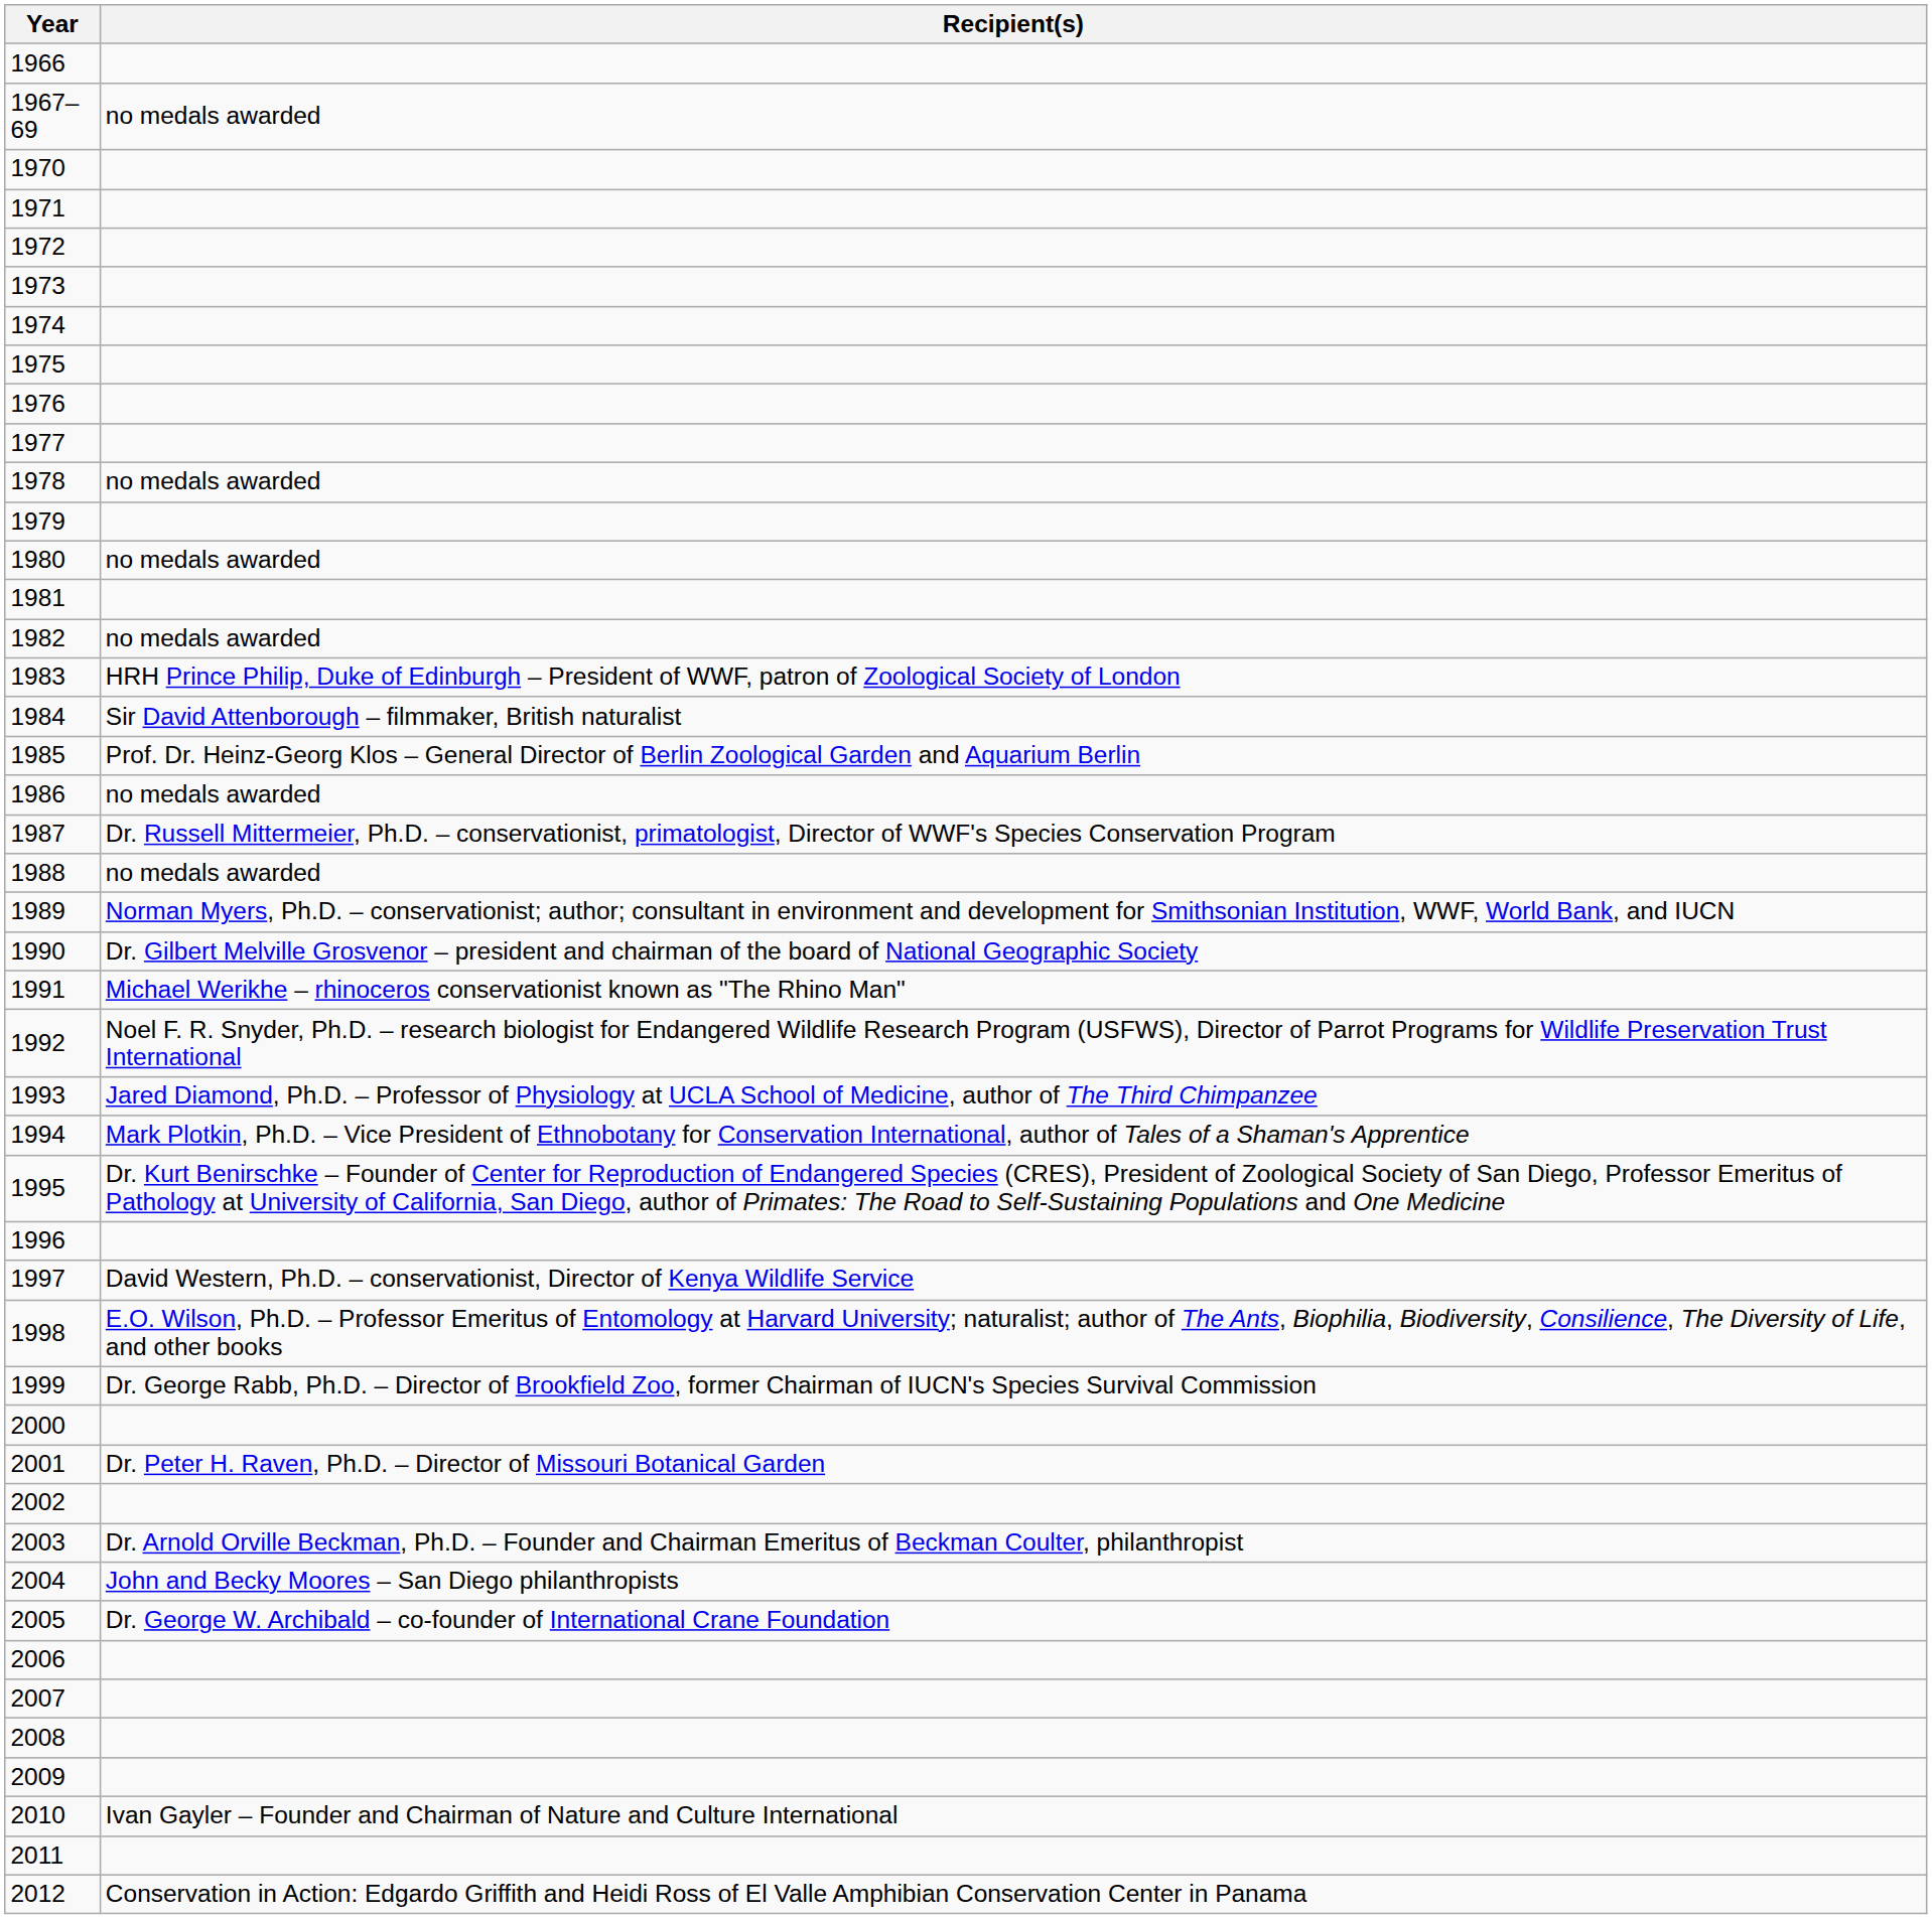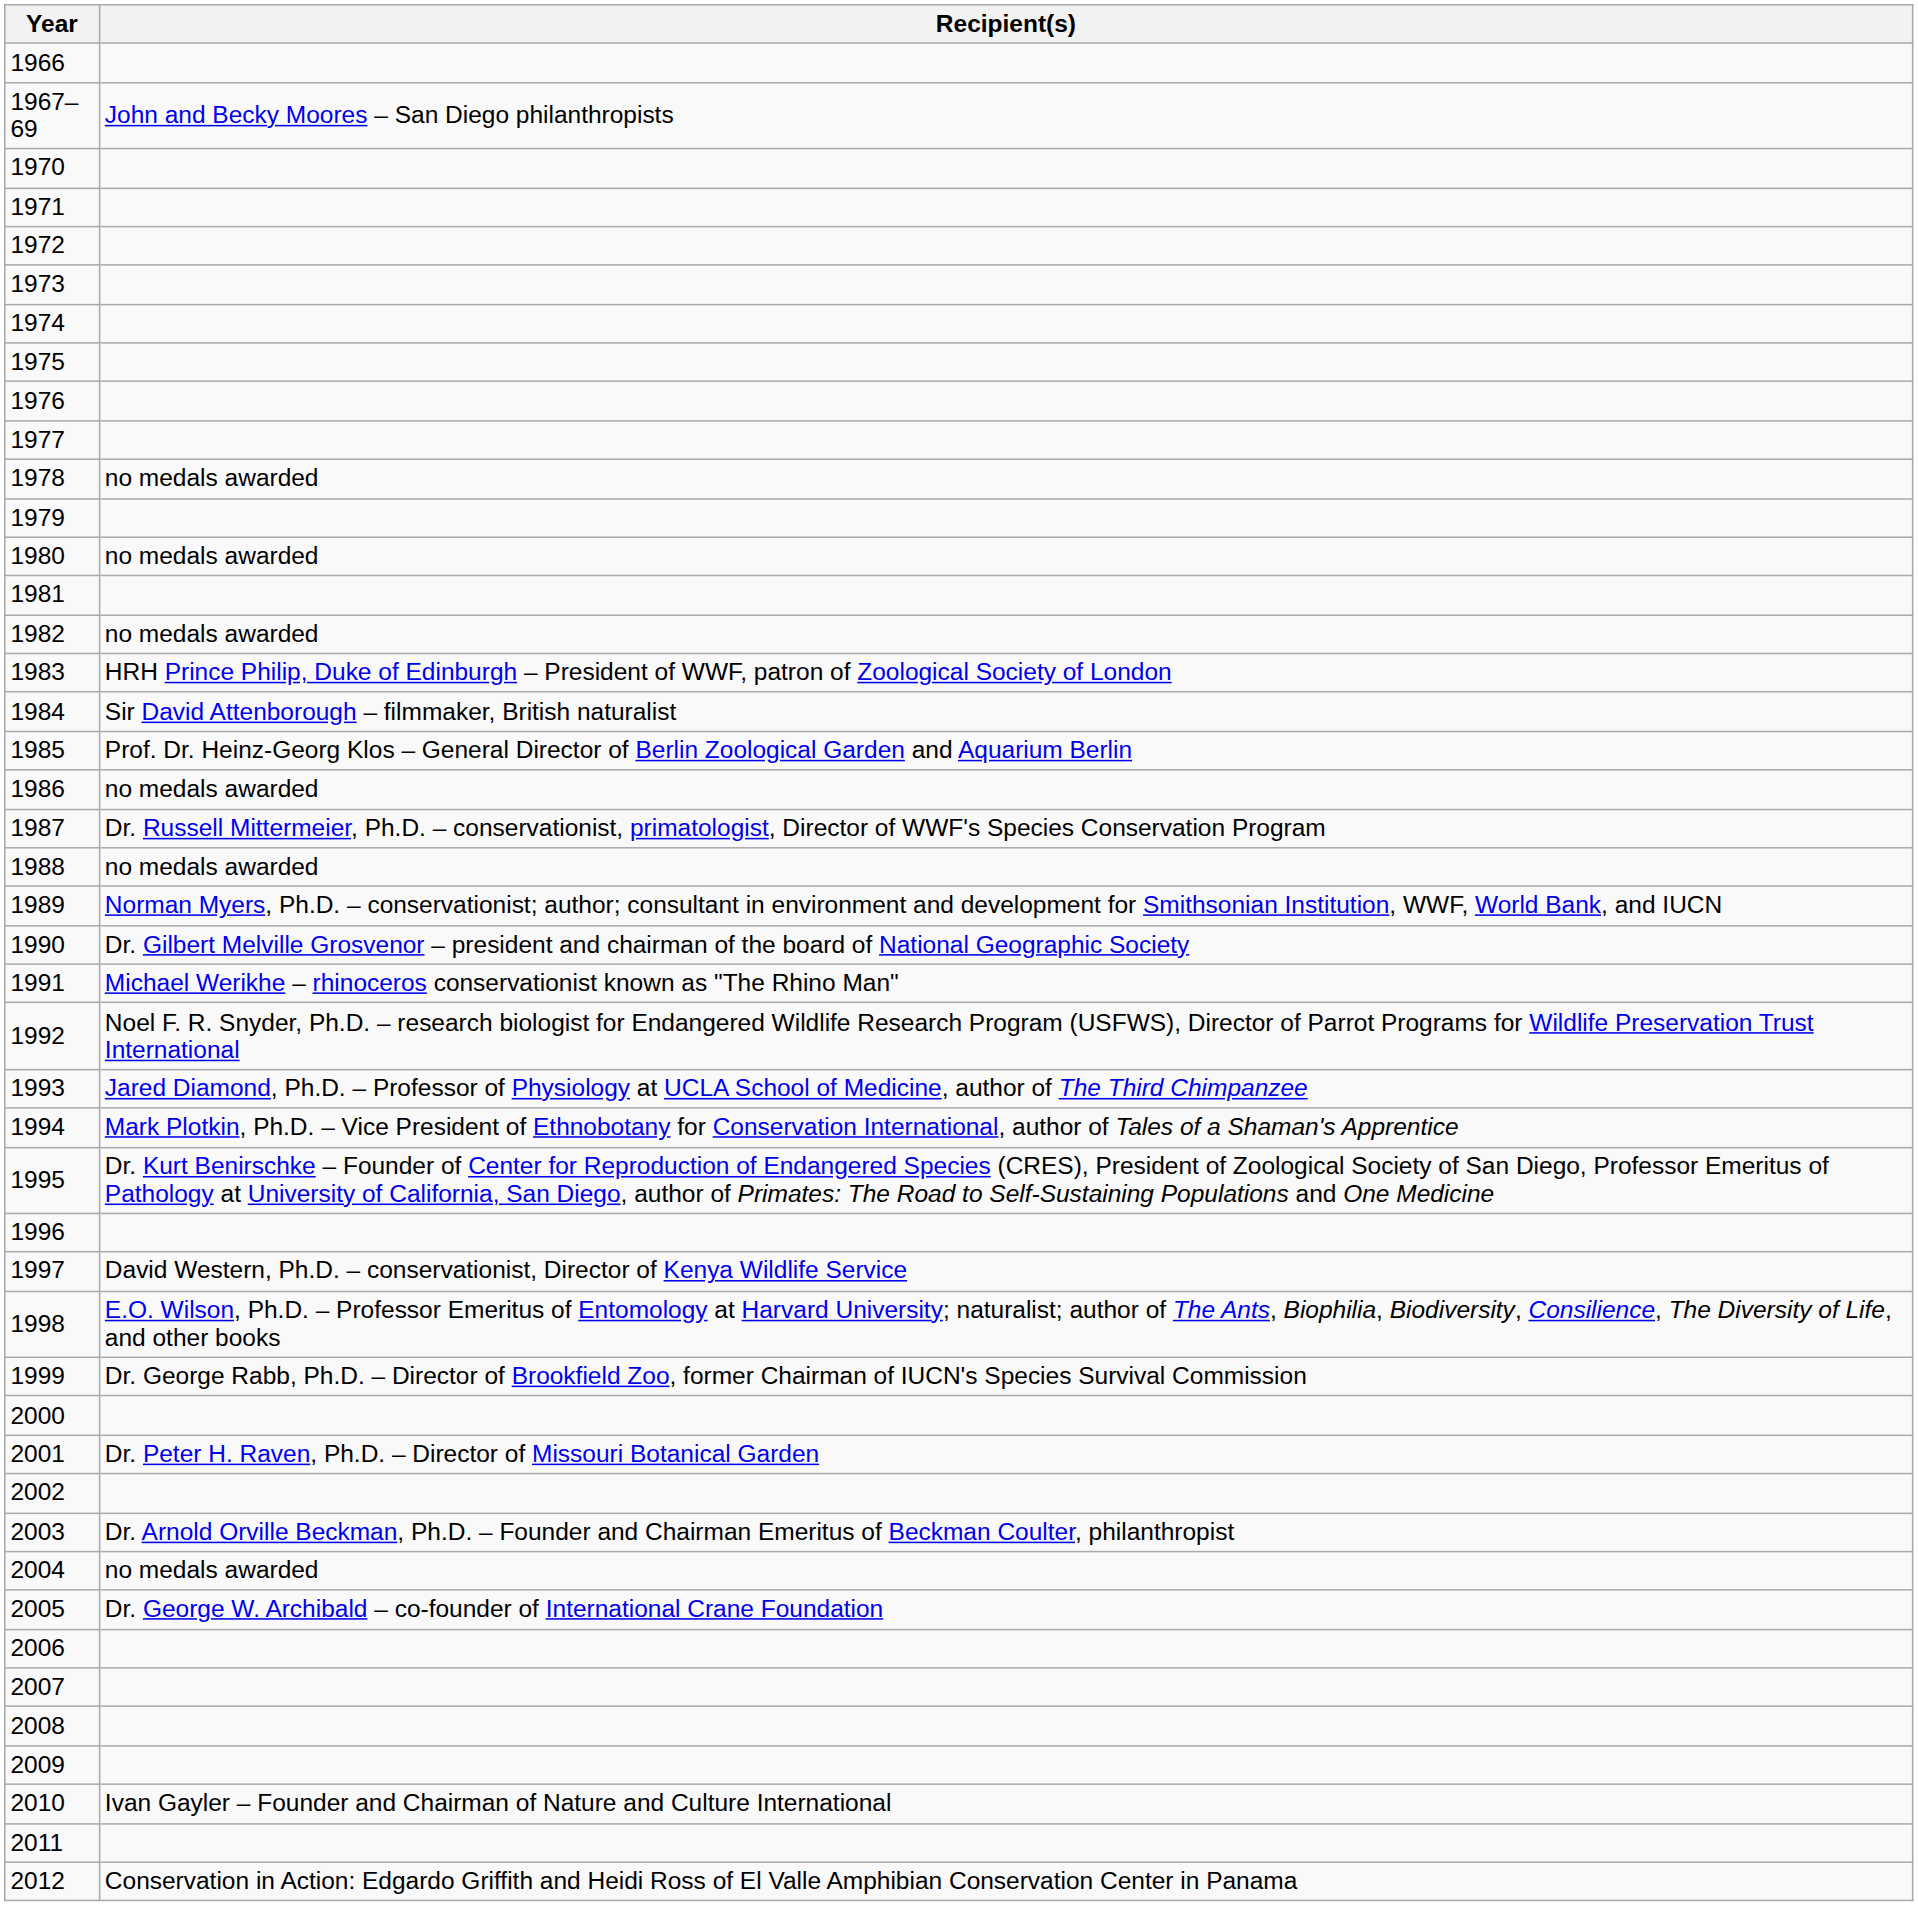1967–69 | Recipient(s): no medals awarded -> John and Becky Moores – San Diego philanthropists
2004 | Recipient(s): John and Becky Moores – San Diego philanthropists -> no medals awarded
